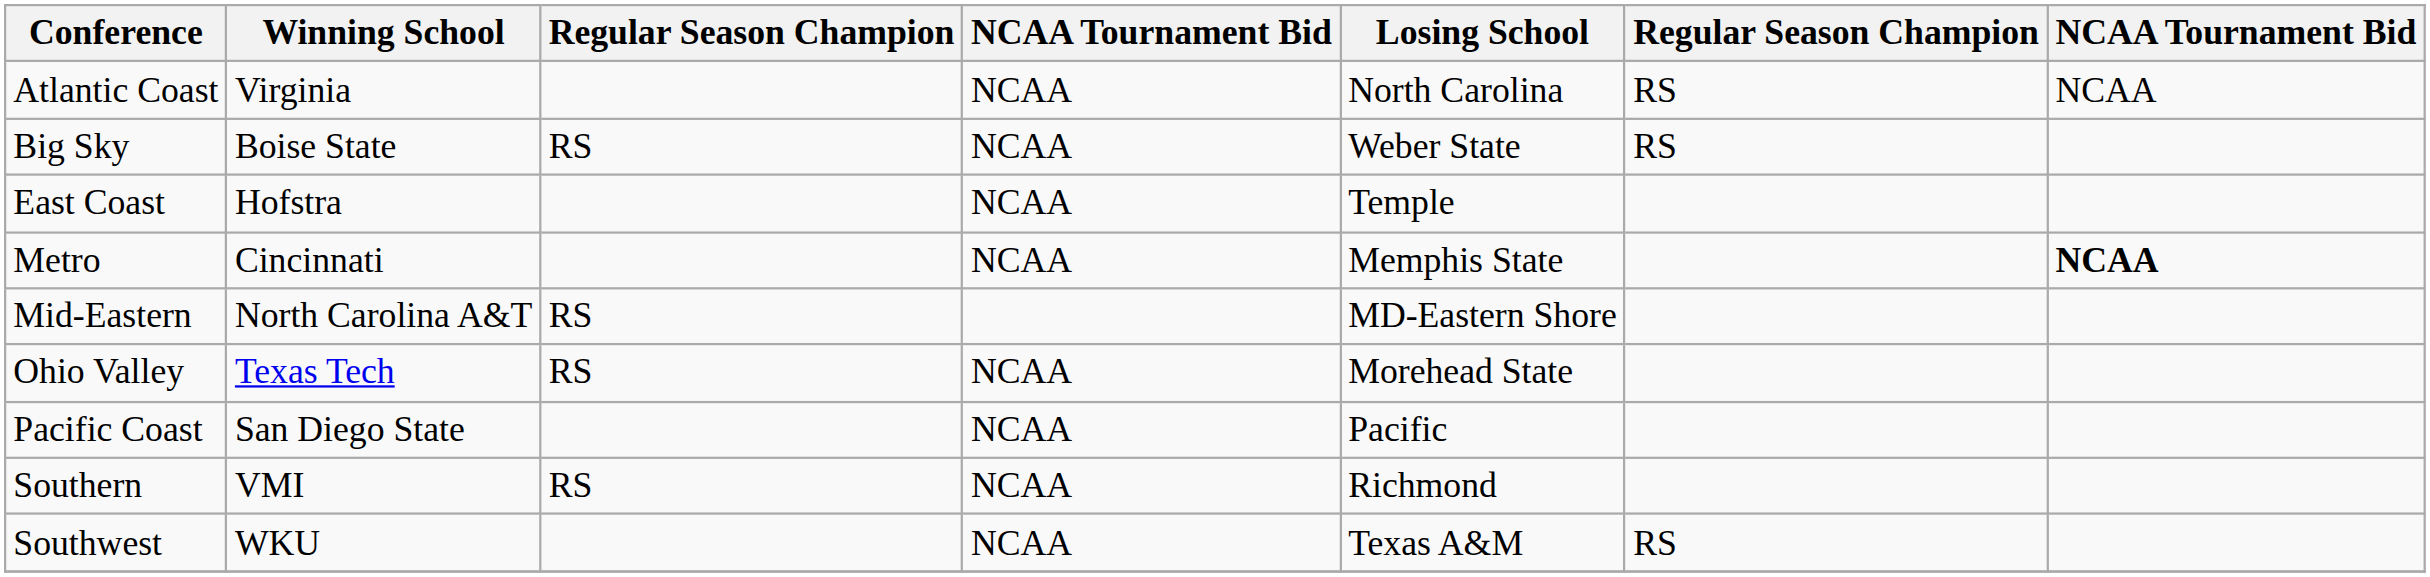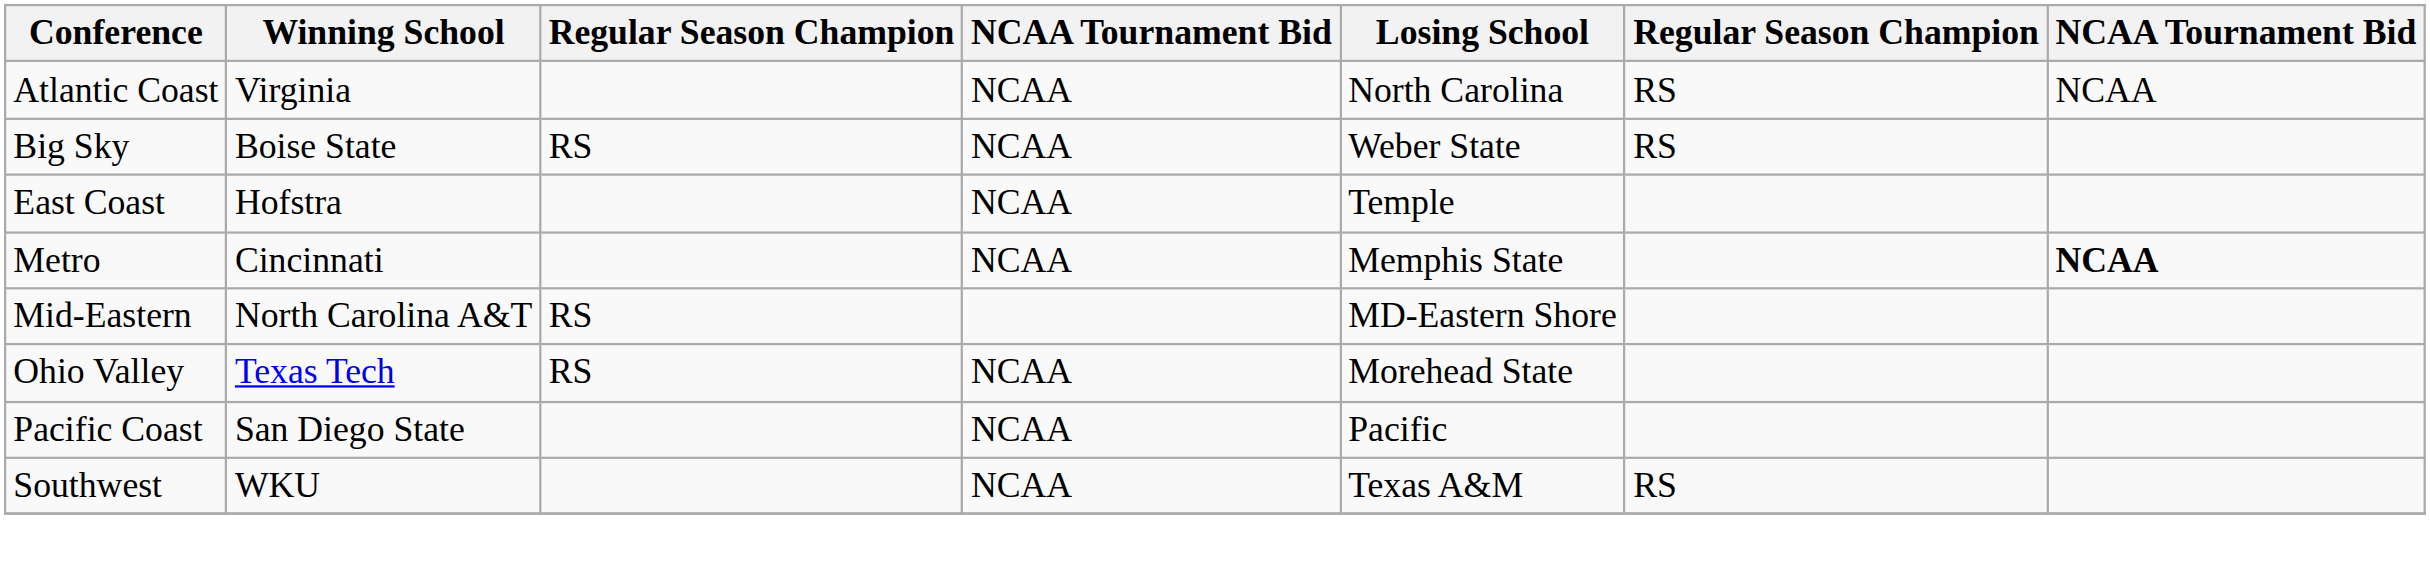- row: Southern | VMI | RS | NCAA | Richmond
